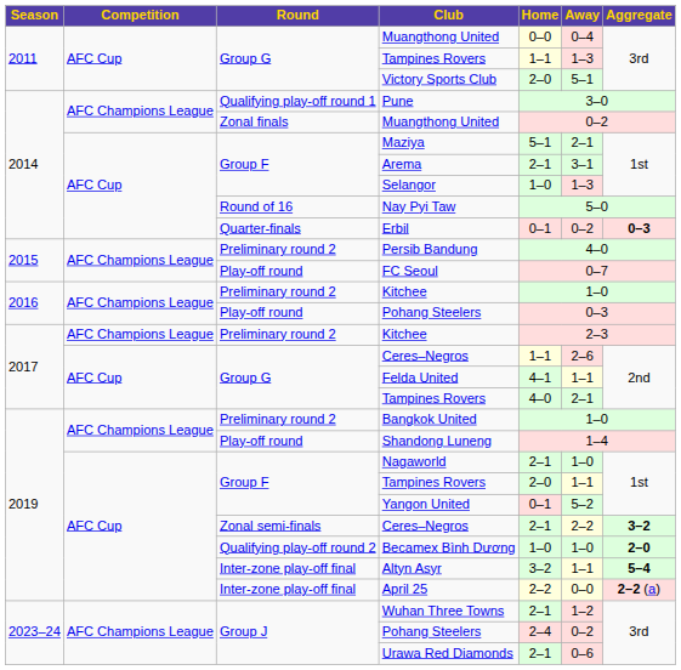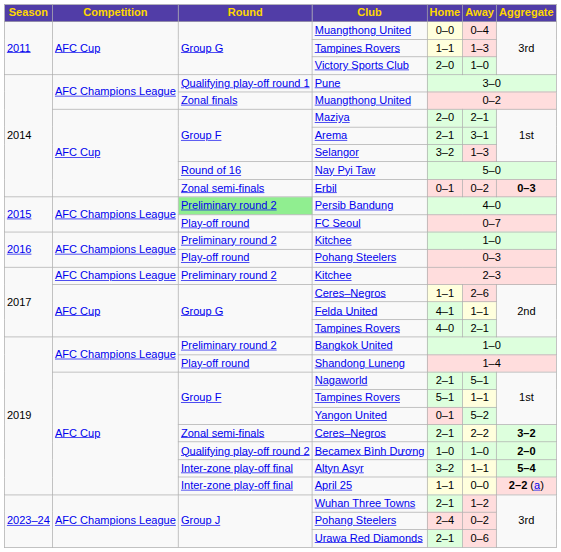Victory Sports Club | Away: 5–1 -> 1–0
Maziya | Home: 5–1 -> 2–0
Selangor | Home: 1–0 -> 3–2
Erbil | Round: Quarter-finals -> Zonal semi-finals
Persib Bandung | Round: no background -> lightgreen background
Nagaworld | Away: 1–0 -> 5–1
2019 / Tampines Rovers | Home: 2–0 -> 5–1
April 25 | Home: 2–2 -> 1–1
